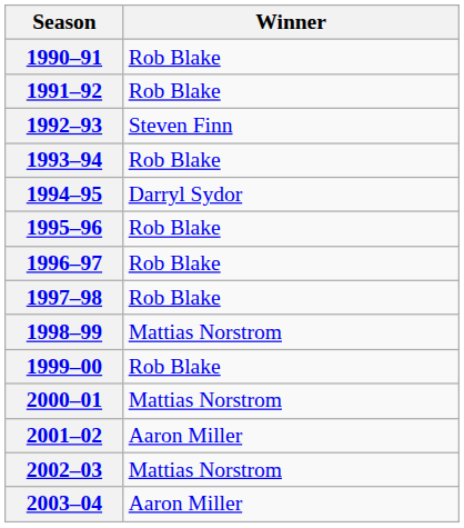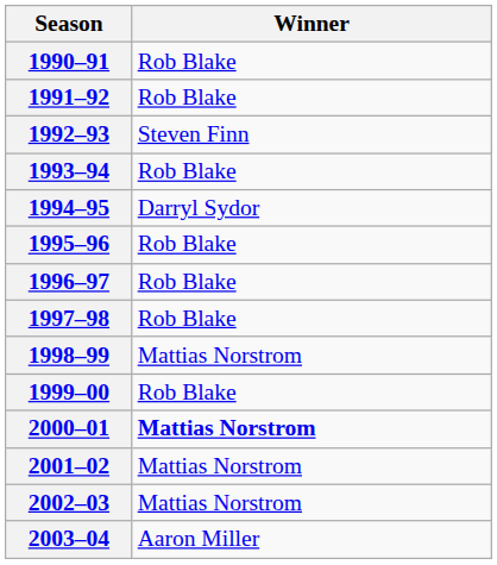2000–01 | Winner: normal -> bold
2001–02 | Winner: Aaron Miller -> Mattias Norstrom
